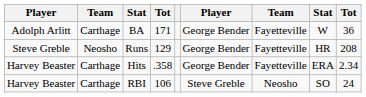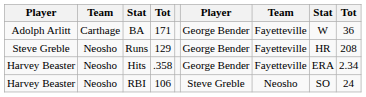Hits | column 2: Carthage -> Neosho
RBI | column 2: Carthage -> Neosho
